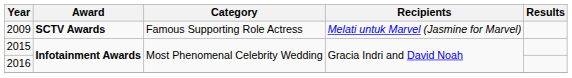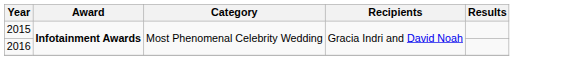- row: 2009 | SCTV Awards | Famous Supporting Role Actress | Melati untuk Marvel (Jasmine for Marvel)
